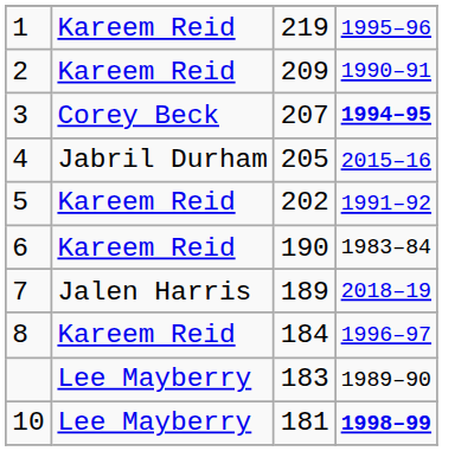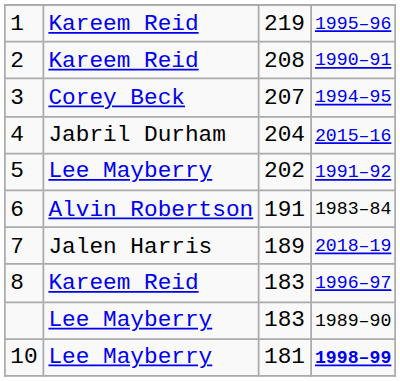2 | column 3: 209 -> 208
3 | column 4: bold -> normal
4 | column 3: 205 -> 204
5 | column 2: Kareem Reid -> Lee Mayberry
6 | column 2: Kareem Reid -> Alvin Robertson
6 | column 3: 190 -> 191
8 | column 3: 184 -> 183
